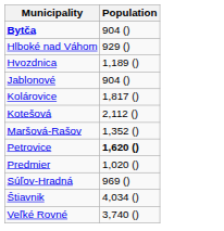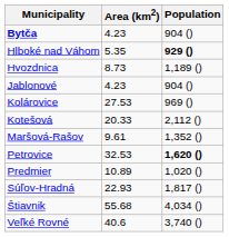+ column: Area (km2) | 4.23 | 5.35 | 8.73 | 4.23 | 27.53 | 20.33 | 9.61 | 32.53 | 10.89 | 22.93 | 55.68 | 40.6
Hlboké nad Váhom | Population: normal -> bold
Kolárovice | Population: 1,817 () -> 969 ()
Súľov-Hradná | Population: 969 () -> 1,817 ()
